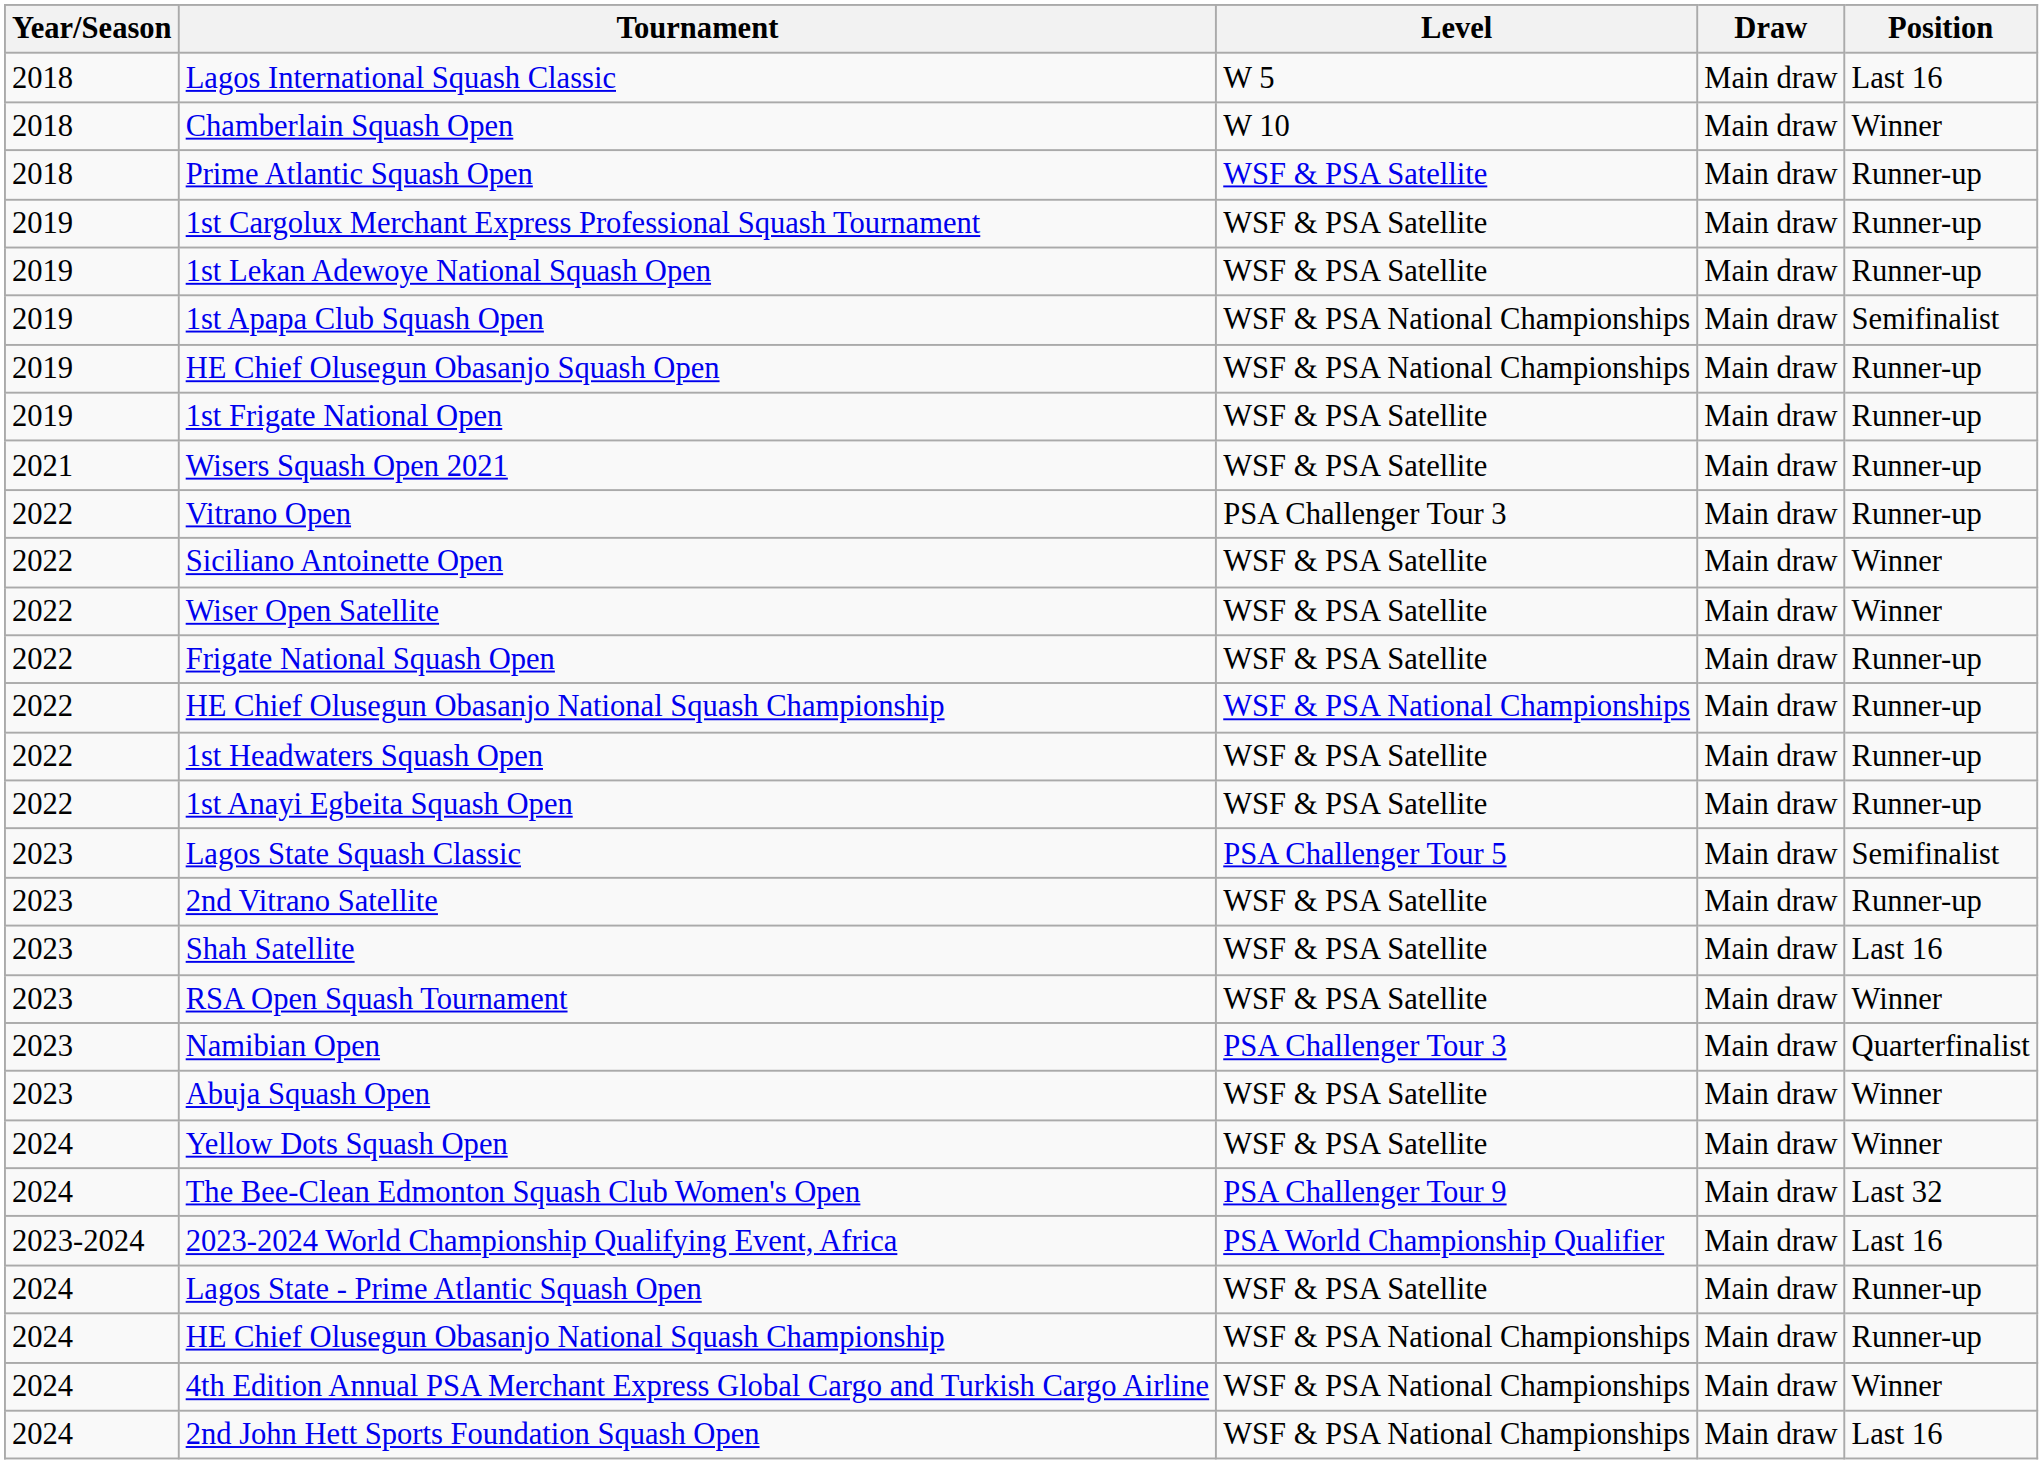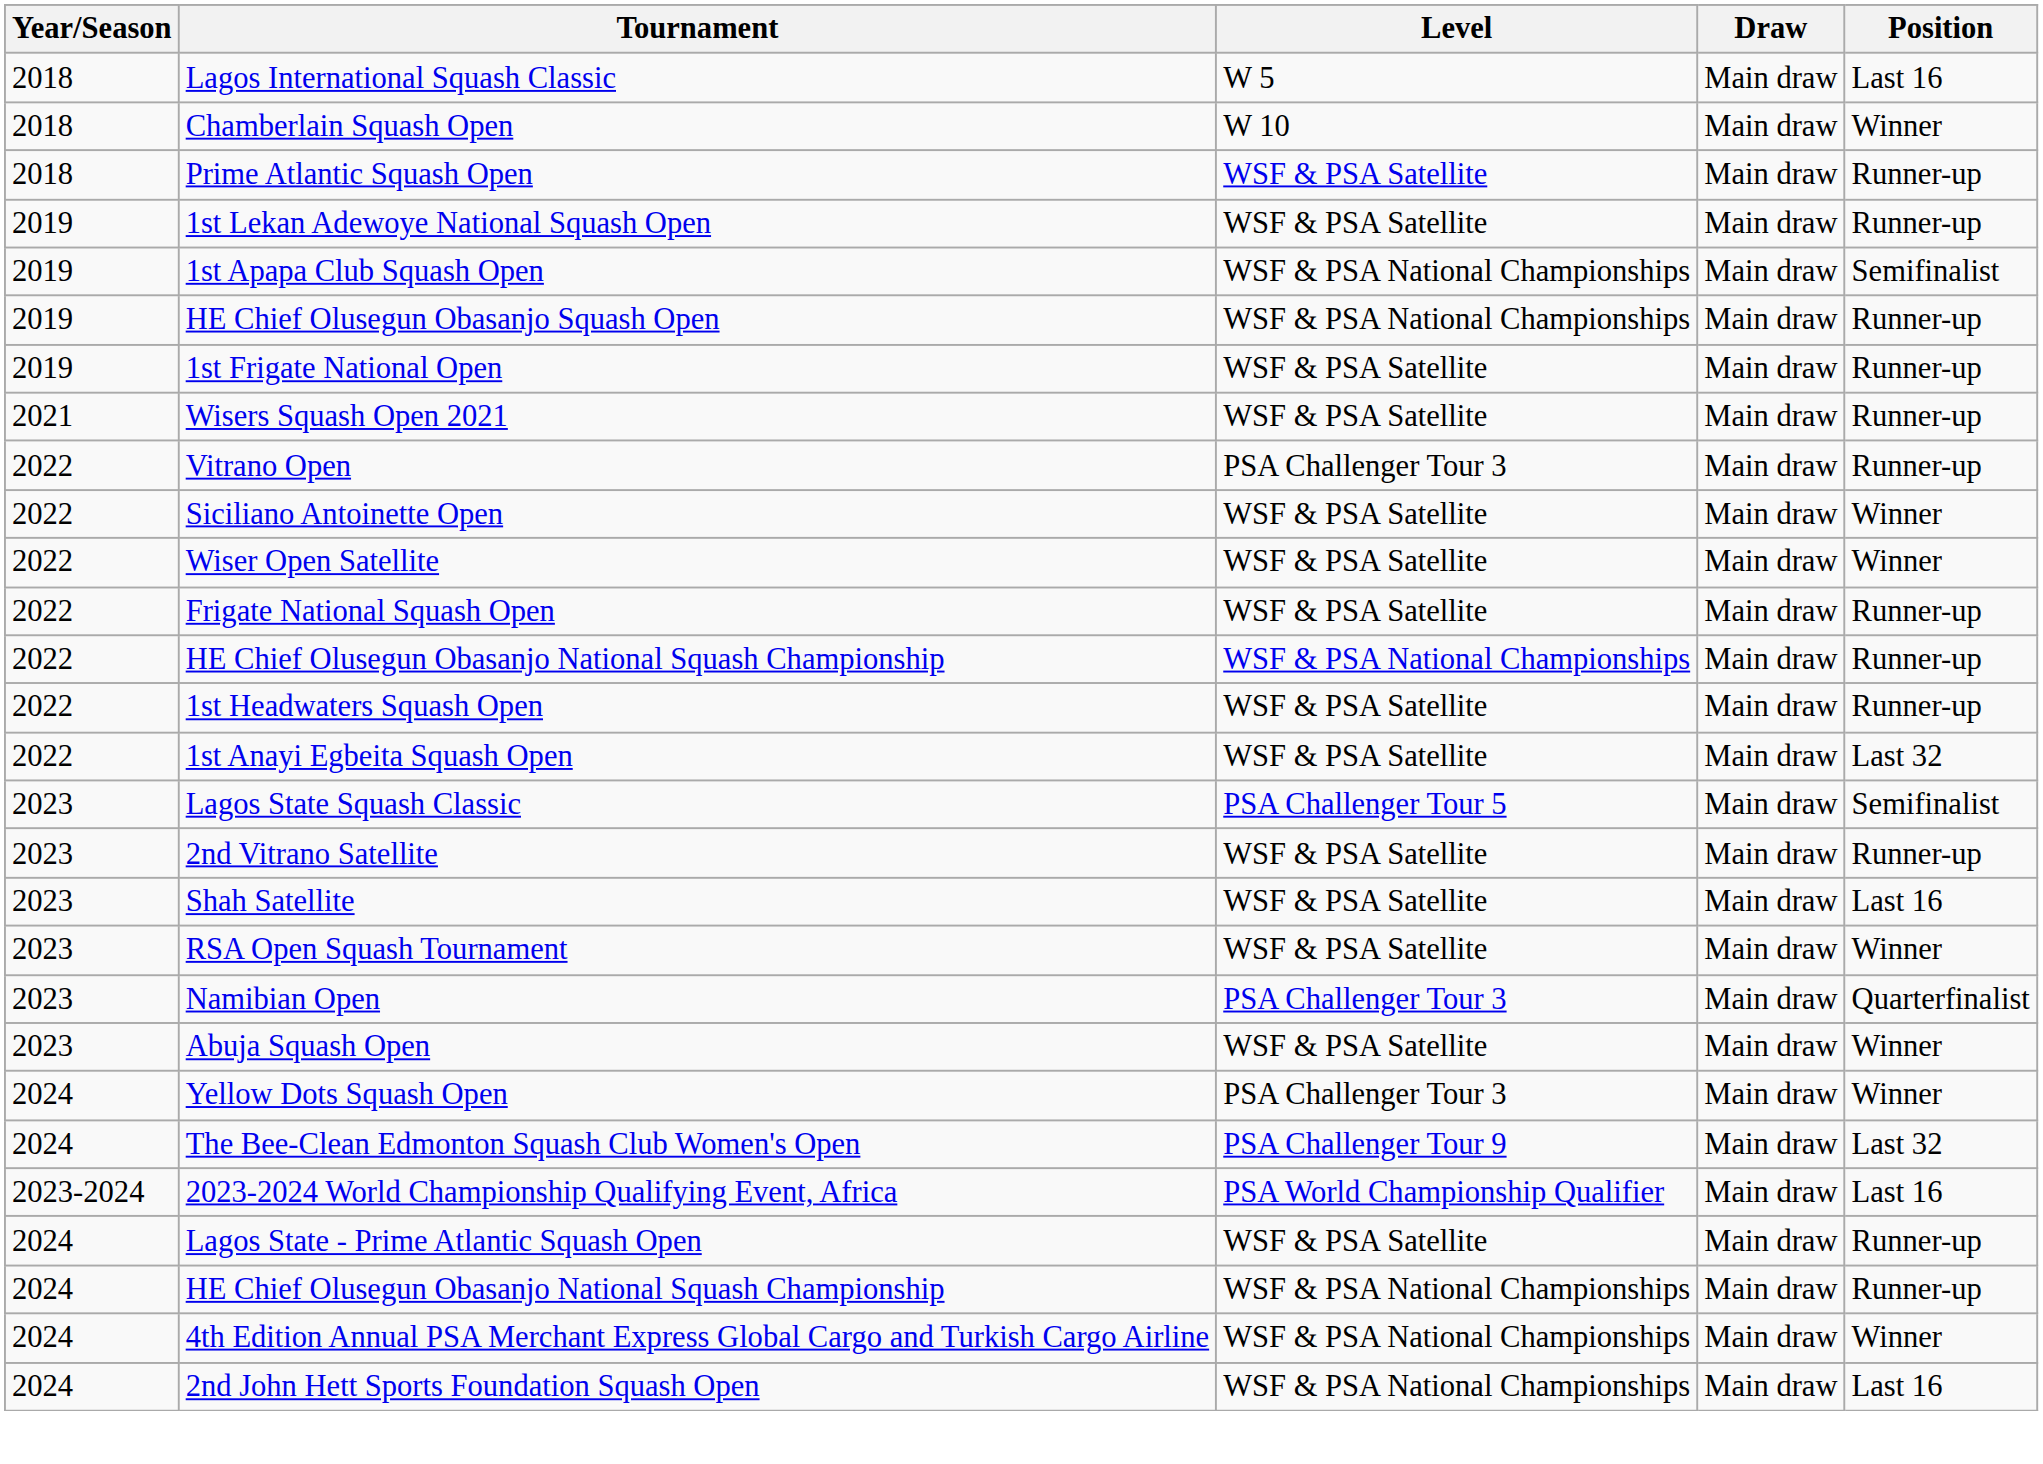- row: 2019 | 1st Cargolux Merchant Express Professional Squash Tournament | WSF & PSA Satellite | Main draw | Runner-up
1st Anayi Egbeita Squash Open | Position: Runner-up -> Last 32
Yellow Dots Squash Open | Level: WSF & PSA Satellite -> PSA Challenger Tour 3
